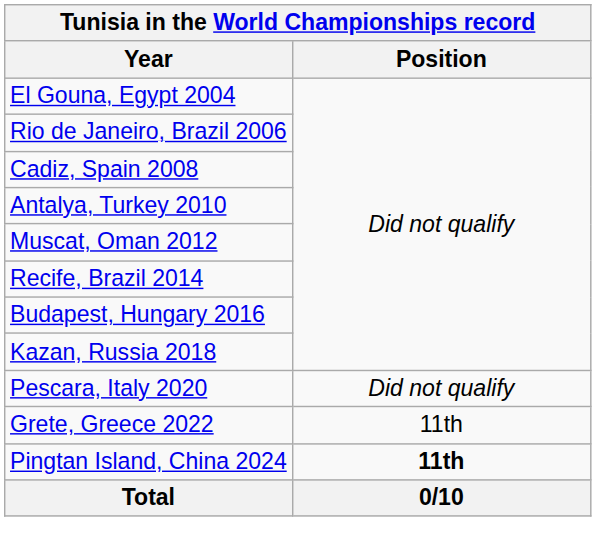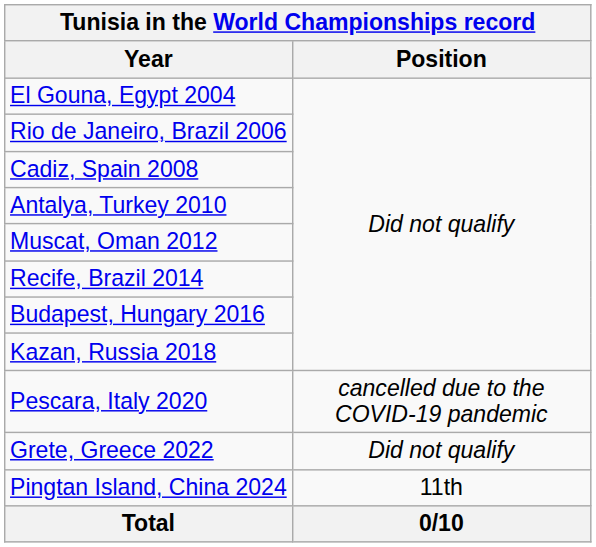Pescara, Italy 2020 | Position: Did not qualify -> cancelled due to the COVID-19 pandemic
Grete, Greece 2022 | Position: 11th -> Did not qualify
Pingtan Island, China 2024 | Position: bold -> normal
